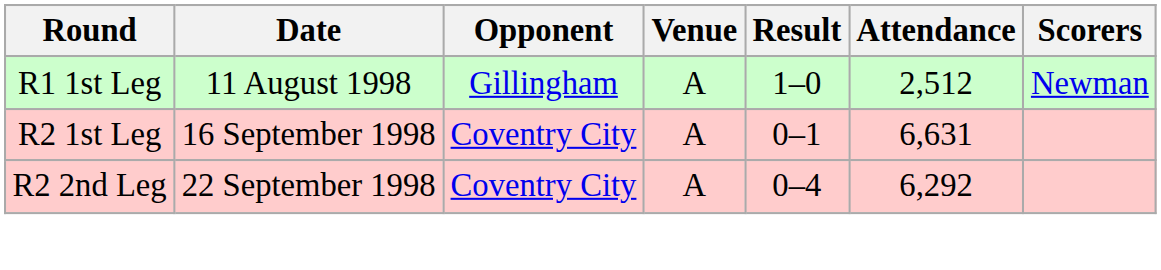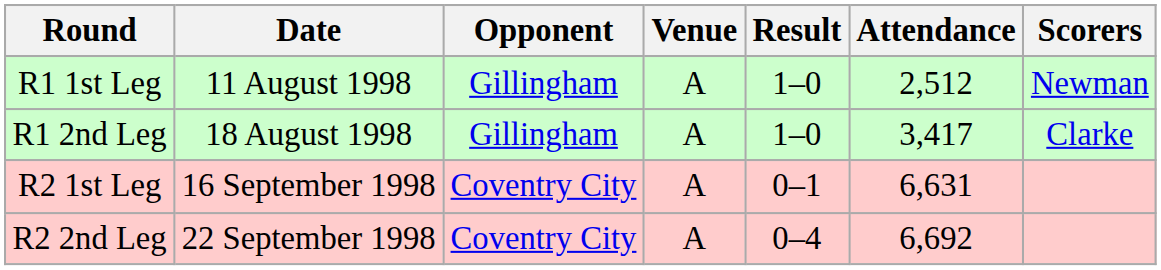+ row: R1 2nd Leg | 18 August 1998 | Gillingham | A | 1–0 | 3,417 | Clarke
R2 2nd Leg | Attendance: 6,292 -> 6,692
